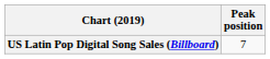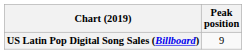US Latin Pop Digital Song Sales (Billboard) | Peak position: 7 -> 9
